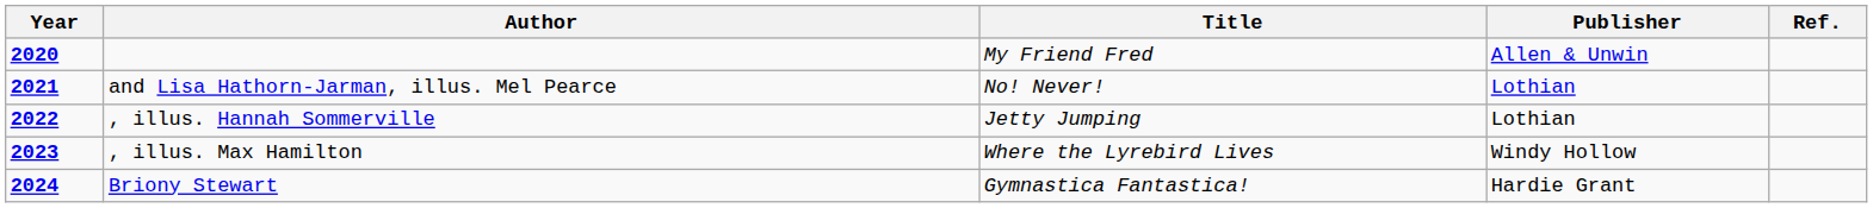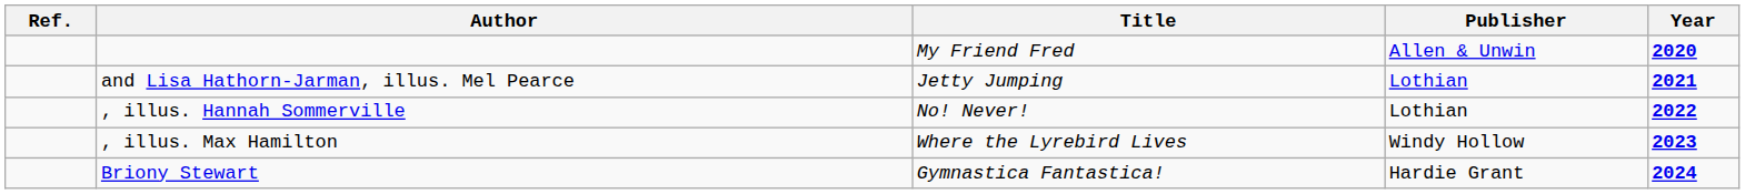columns swapped: Year <-> Ref.
and Lisa Hathorn-Jarman, illus. Mel Pearce | Title: No! Never! -> Jetty Jumping
, illus. Hannah Sommerville | Title: Jetty Jumping -> No! Never!
